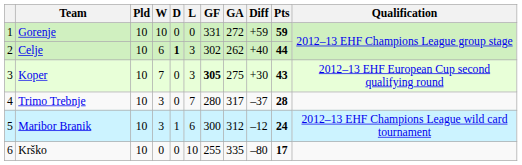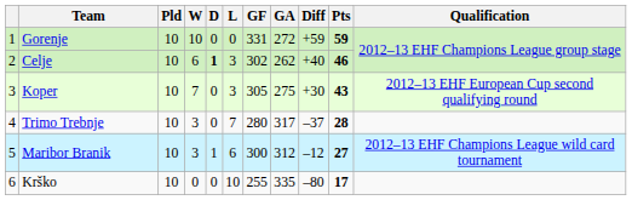Celje | Pts: 44 -> 46
Koper | GF: bold -> normal
Maribor Branik | Pts: 24 -> 27
